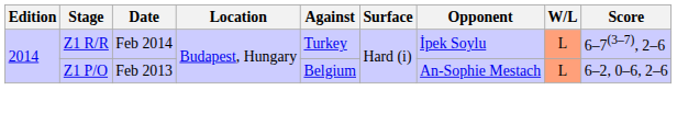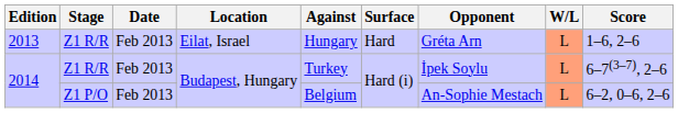+ row: 2013 | Z1 R/R | Feb 2013 | Eilat, Israel | Hungary | Hard | Gréta Arn | L | 1–6, 2–6
2014 / Z1 R/R | Date: Feb 2014 -> Feb 2013
